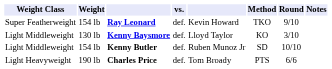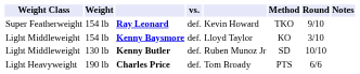Kenny Baysmore | Weight: 130 lb -> 154 lb
Kenny Butler | Weight: 154 lb -> 130 lb
